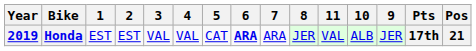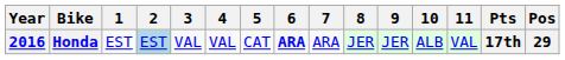columns swapped: 9 <-> 11
Honda | Year: 2019 -> 2016
Honda | 2: no background -> lightblue background
Honda | Pos: 21 -> 29
